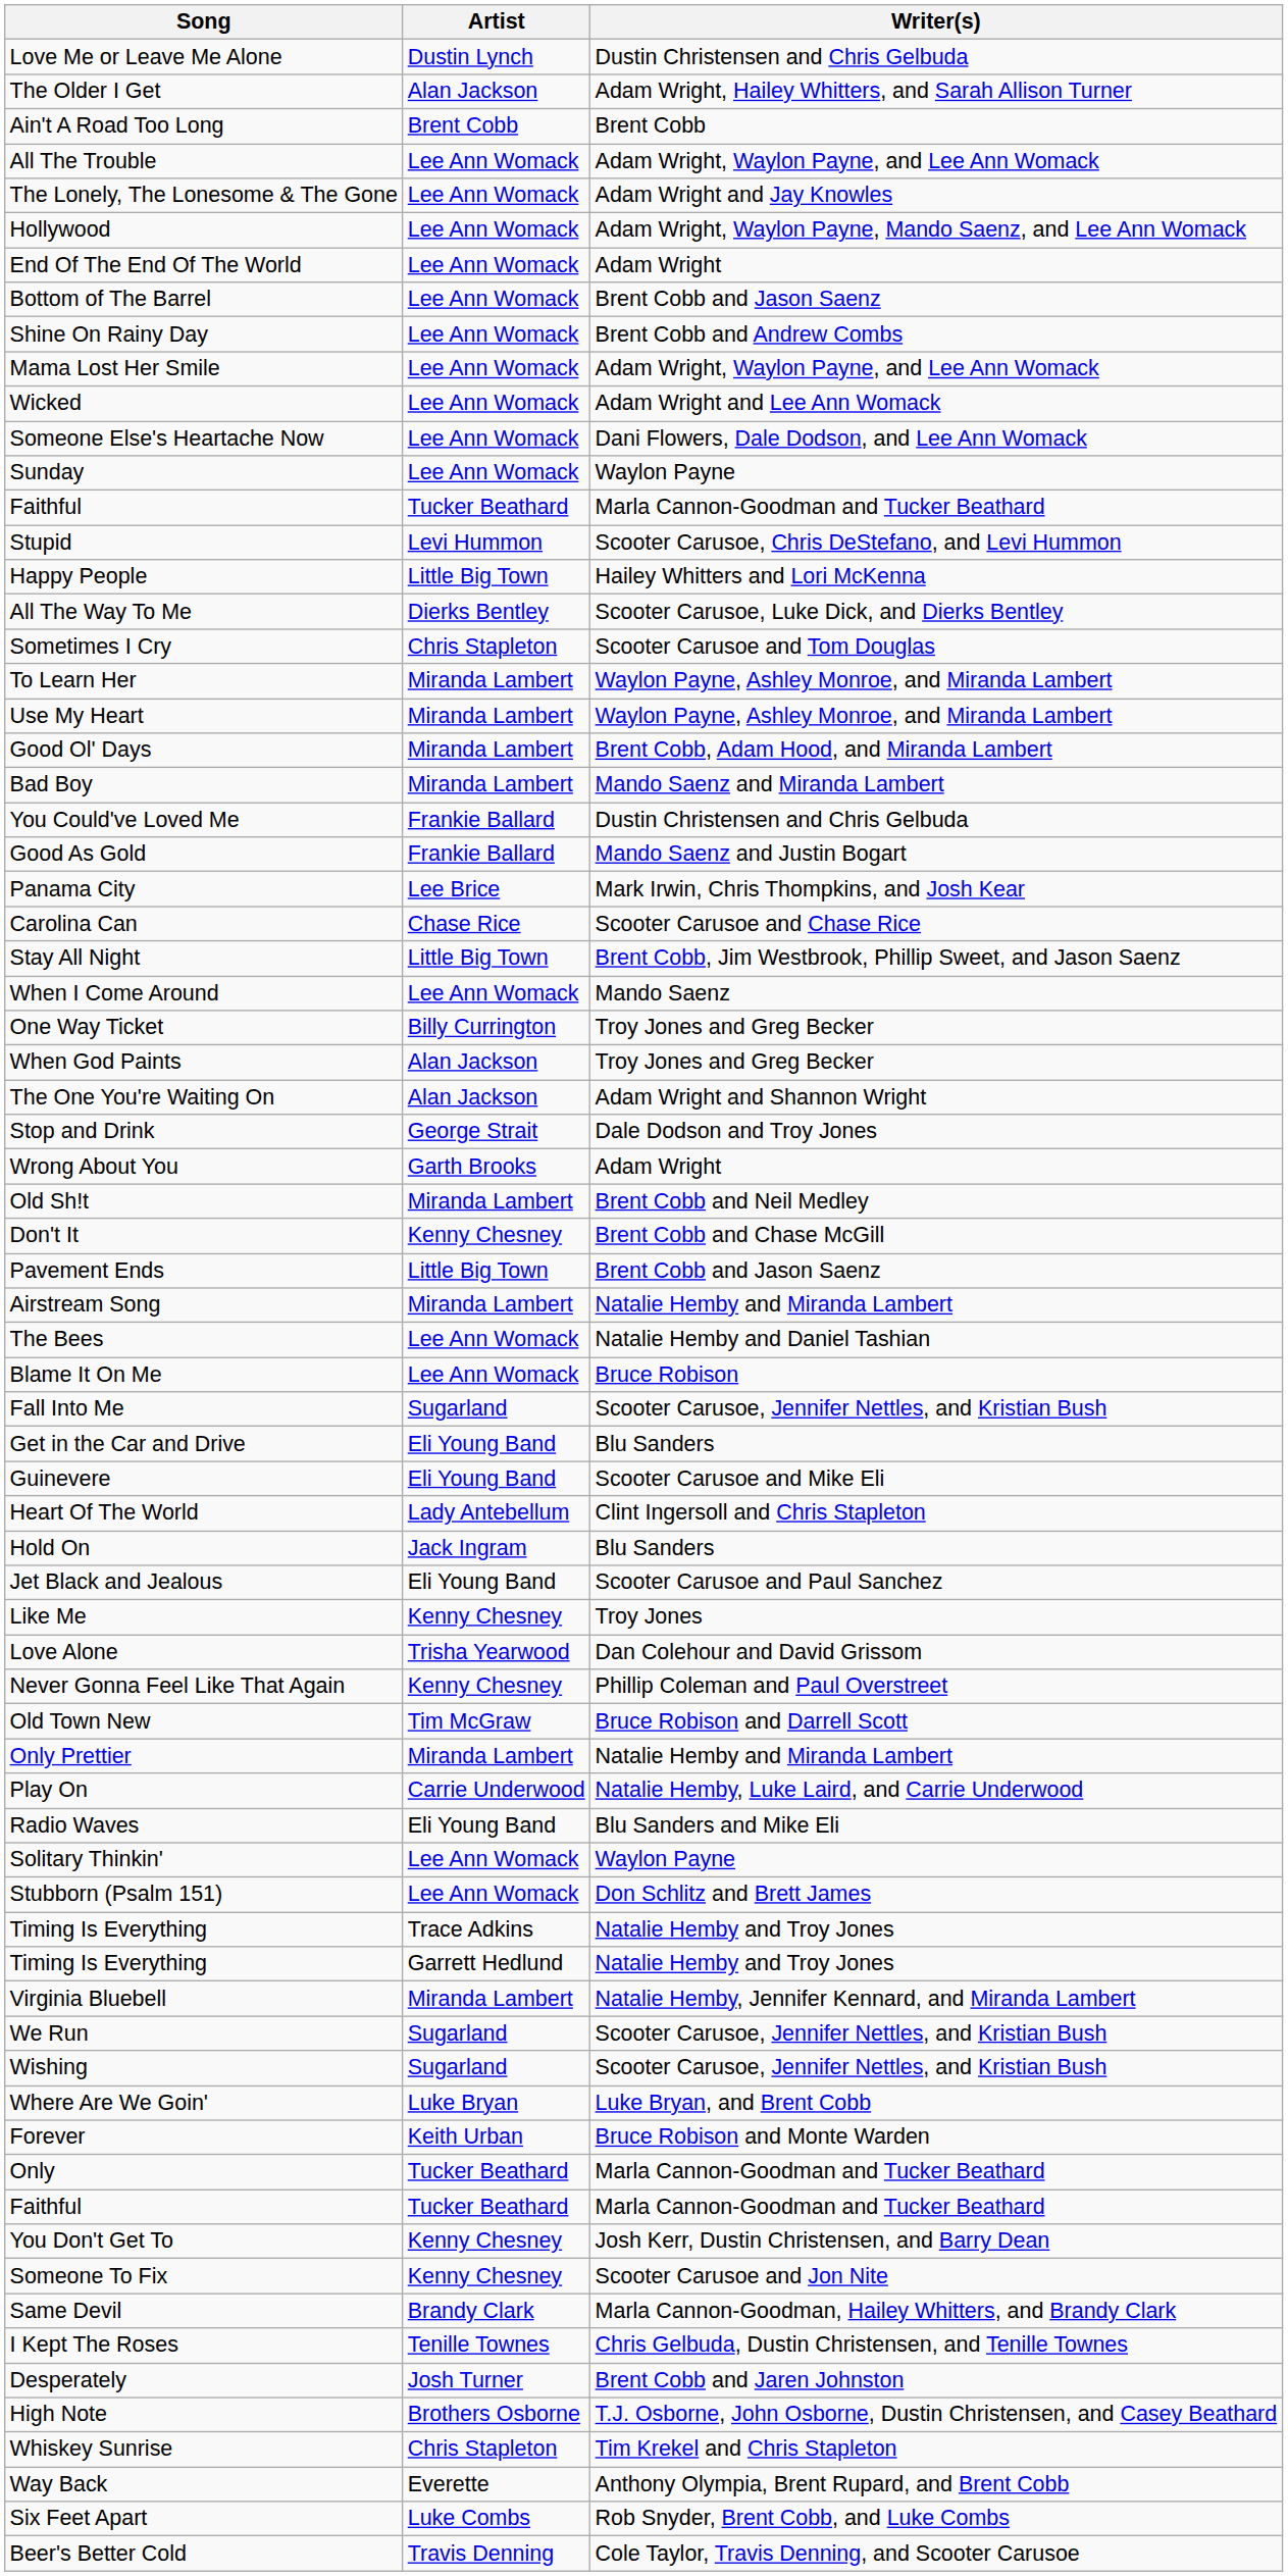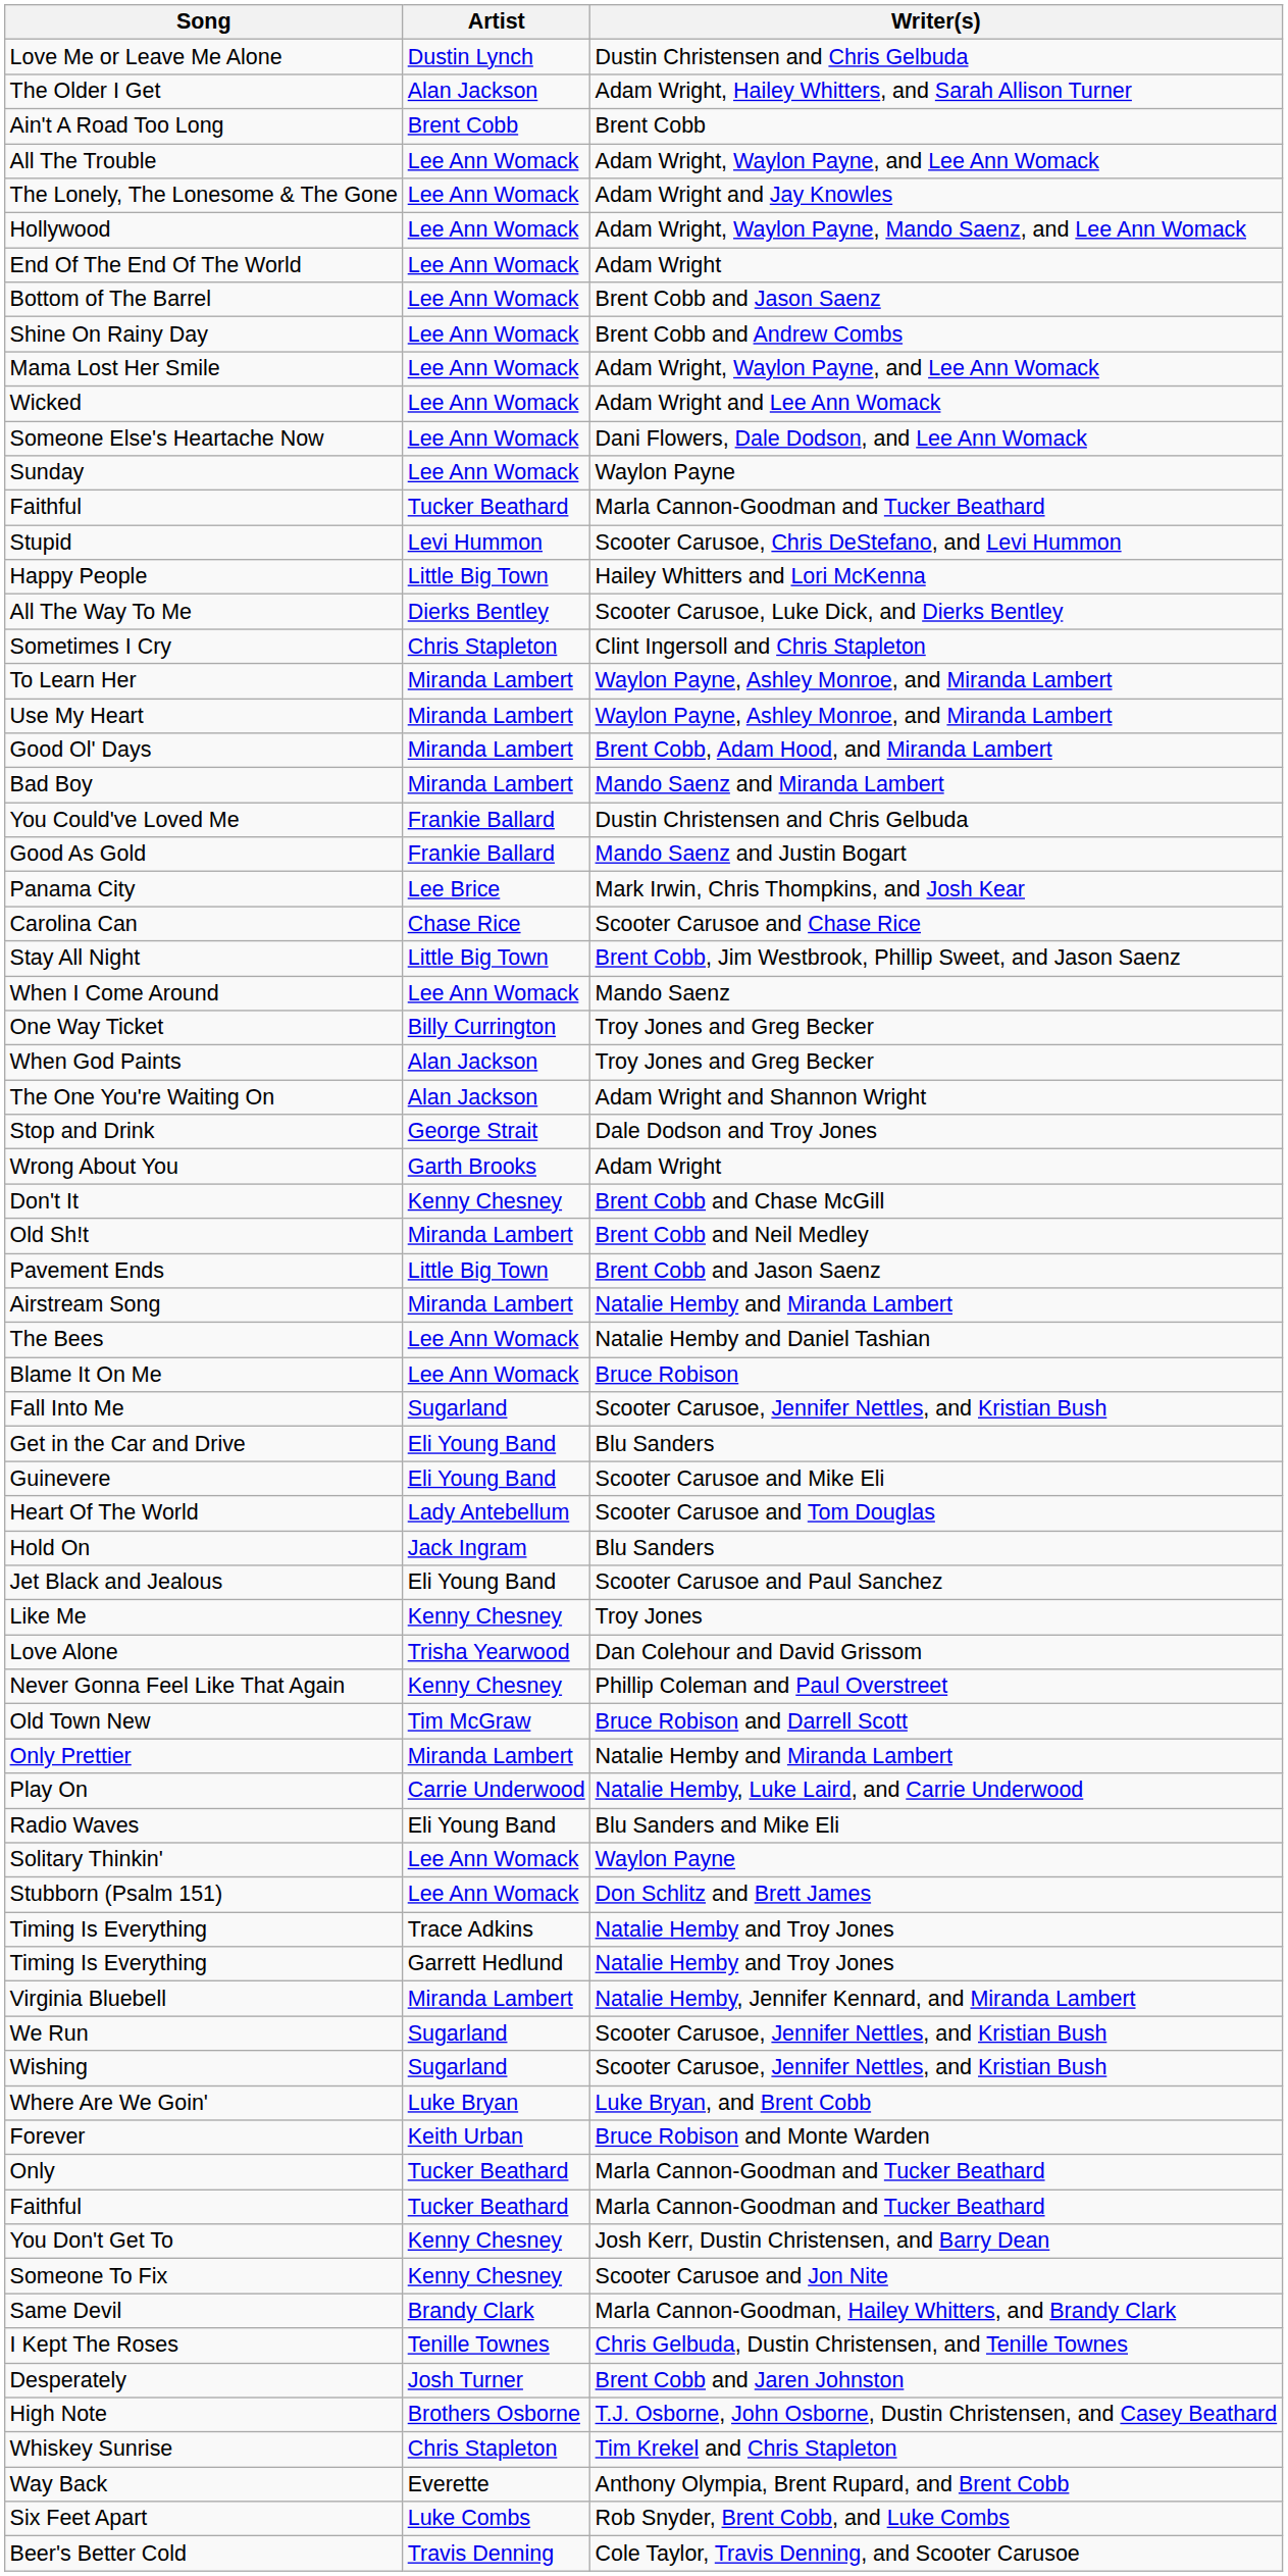Sometimes I Cry | Writer(s): Scooter Carusoe and Tom Douglas -> Clint Ingersoll and Chris Stapleton
rows swapped: Don't It <-> Old Sh!t
Heart Of The World | Writer(s): Clint Ingersoll and Chris Stapleton -> Scooter Carusoe and Tom Douglas
